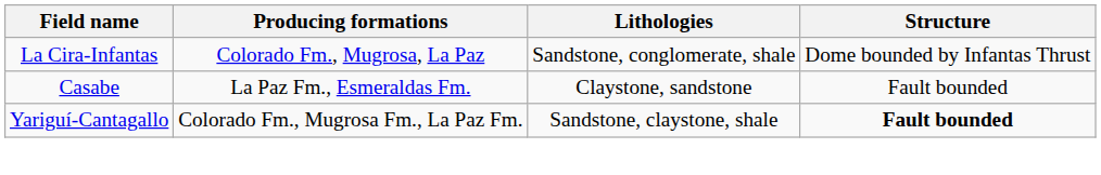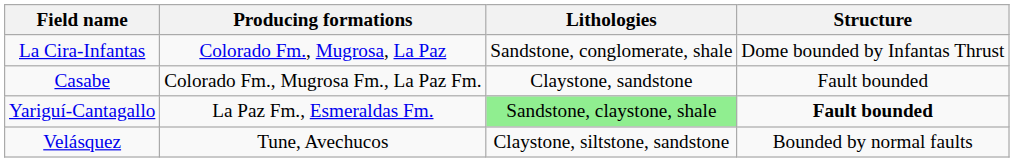Casabe | Producing formations: La Paz Fm., Esmeraldas Fm. -> Colorado Fm., Mugrosa Fm., La Paz Fm.
Yariguí-Cantagallo | Producing formations: Colorado Fm., Mugrosa Fm., La Paz Fm. -> La Paz Fm., Esmeraldas Fm.
Yariguí-Cantagallo | Lithologies: no background -> lightgreen background
+ row: Velásquez | Tune, Avechucos | Claystone, siltstone, sandstone | Bounded by normal faults
